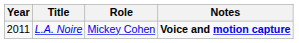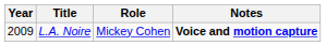L.A. Noire | Year: 2011 -> 2009
